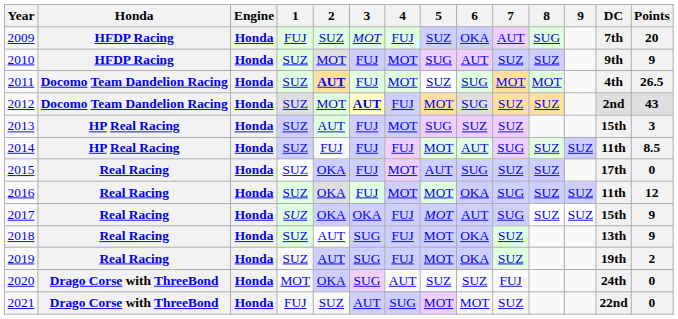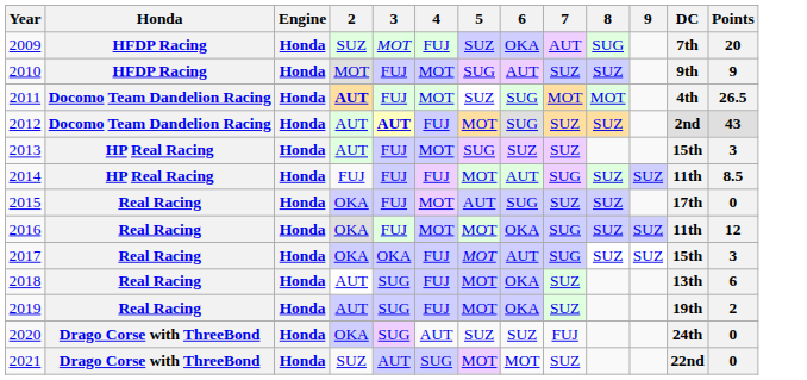- column: 1 | FUJ | SUZ | SUZ | SUZ | SUZ | SUZ | SUZ | SUZ | SUZ | SUZ | SUZ | MOT | FUJ
2012 | 2: MOT -> AUT
2017 | Points: 9 -> 3
2018 | Points: 9 -> 6
